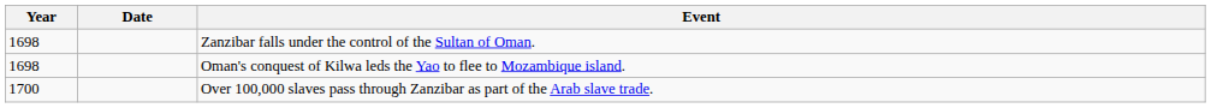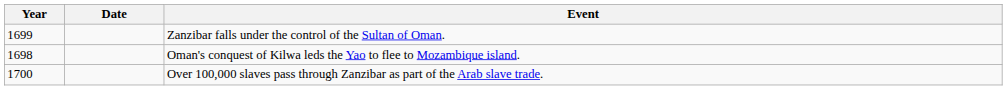Zanzibar falls under the control of the Sultan of Oman. | Year: 1698 -> 1699
